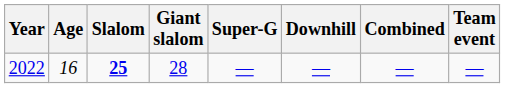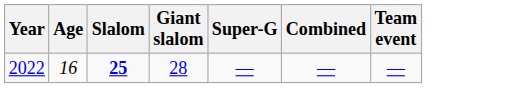- column: Downhill | —
